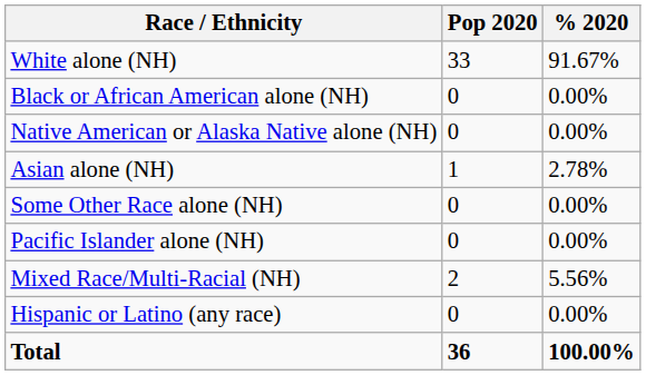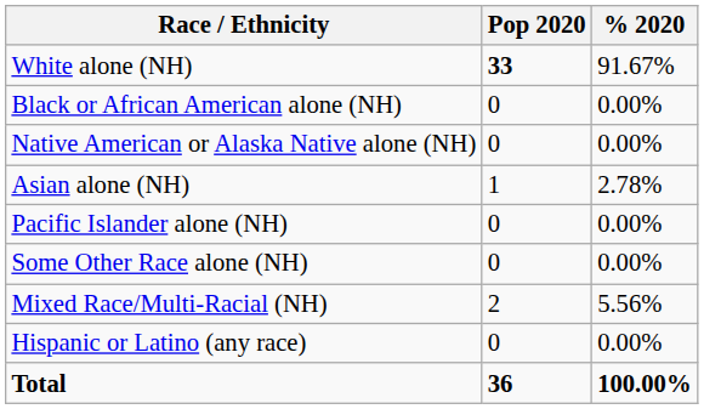White alone (NH) | Pop 2020: normal -> bold
rows swapped: Pacific Islander alone (NH) <-> Some Other Race alone (NH)
